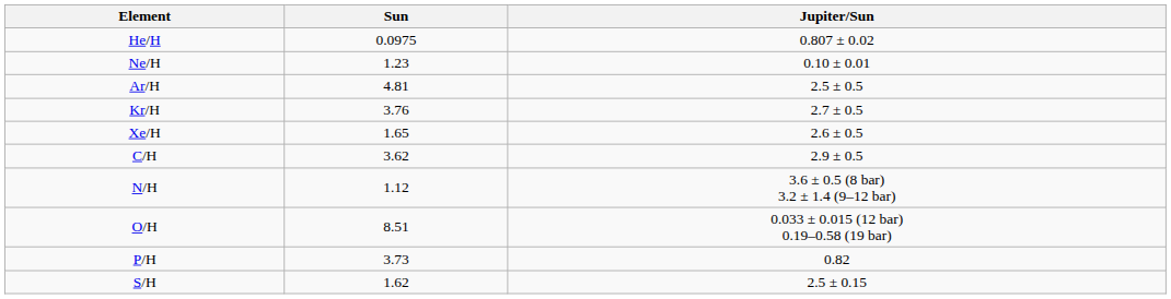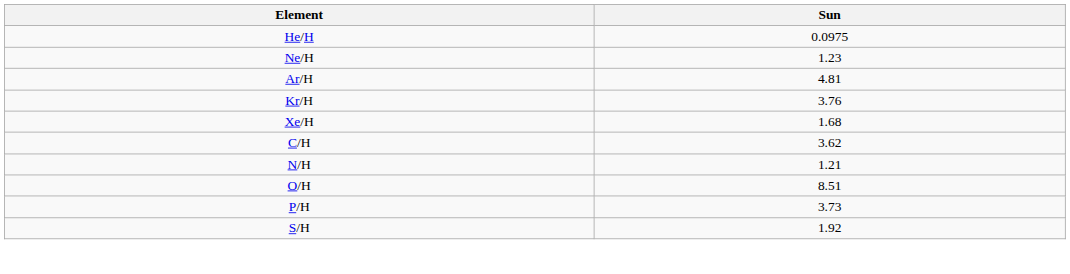- column: Jupiter/Sun | 0.807 ± 0.02 | 0.10 ± 0.01 | 2.5 ± 0.5 | 2.7 ± 0.5 | 2.6 ± 0.5 | 2.9 ± 0.5 | 3.6 ± 0.5 (8 bar) 3.2 ± 1.4 (9–12 bar) | 0.033 ± 0.015 (12 bar) 0.19–0.58 (19 bar) | 0.82 | 2.5 ± 0.15
Xe/H | Sun: 1.65 -> 1.68
N/H | Sun: 1.12 -> 1.21
S/H | Sun: 1.62 -> 1.92
